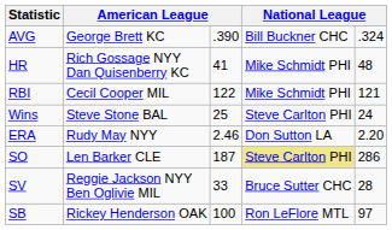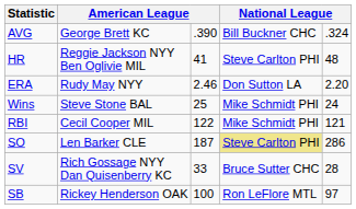HR | column 2: Rich Gossage NYY Dan Quisenberry KC -> Reggie Jackson NYY Ben Oglivie MIL
HR | column 4: Mike Schmidt PHI -> Steve Carlton PHI
rows swapped: RBI <-> ERA
Wins | column 4: Steve Carlton PHI -> Mike Schmidt PHI
SV | column 2: Reggie Jackson NYY Ben Oglivie MIL -> Rich Gossage NYY Dan Quisenberry KC
